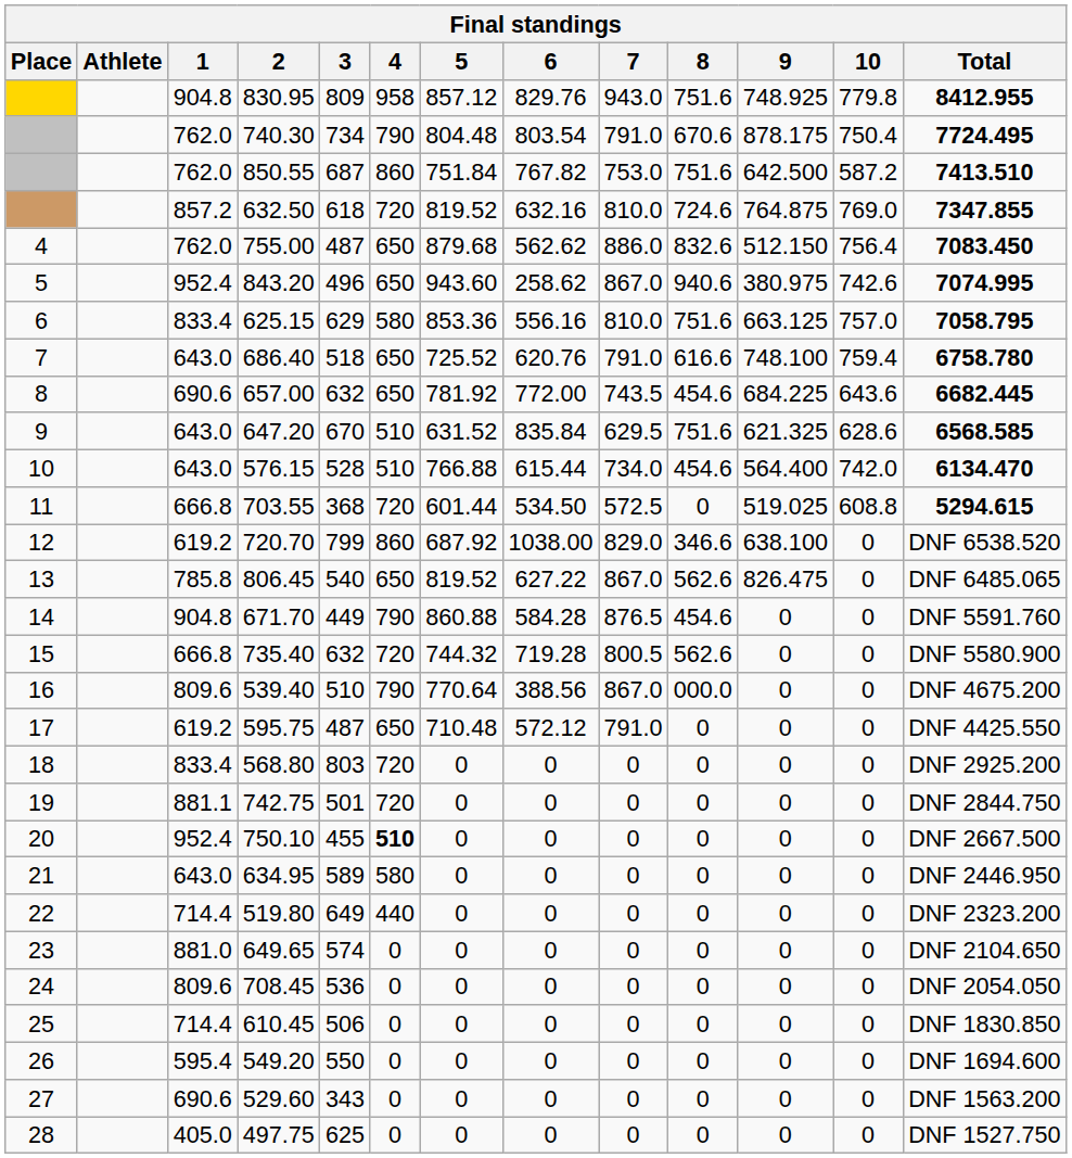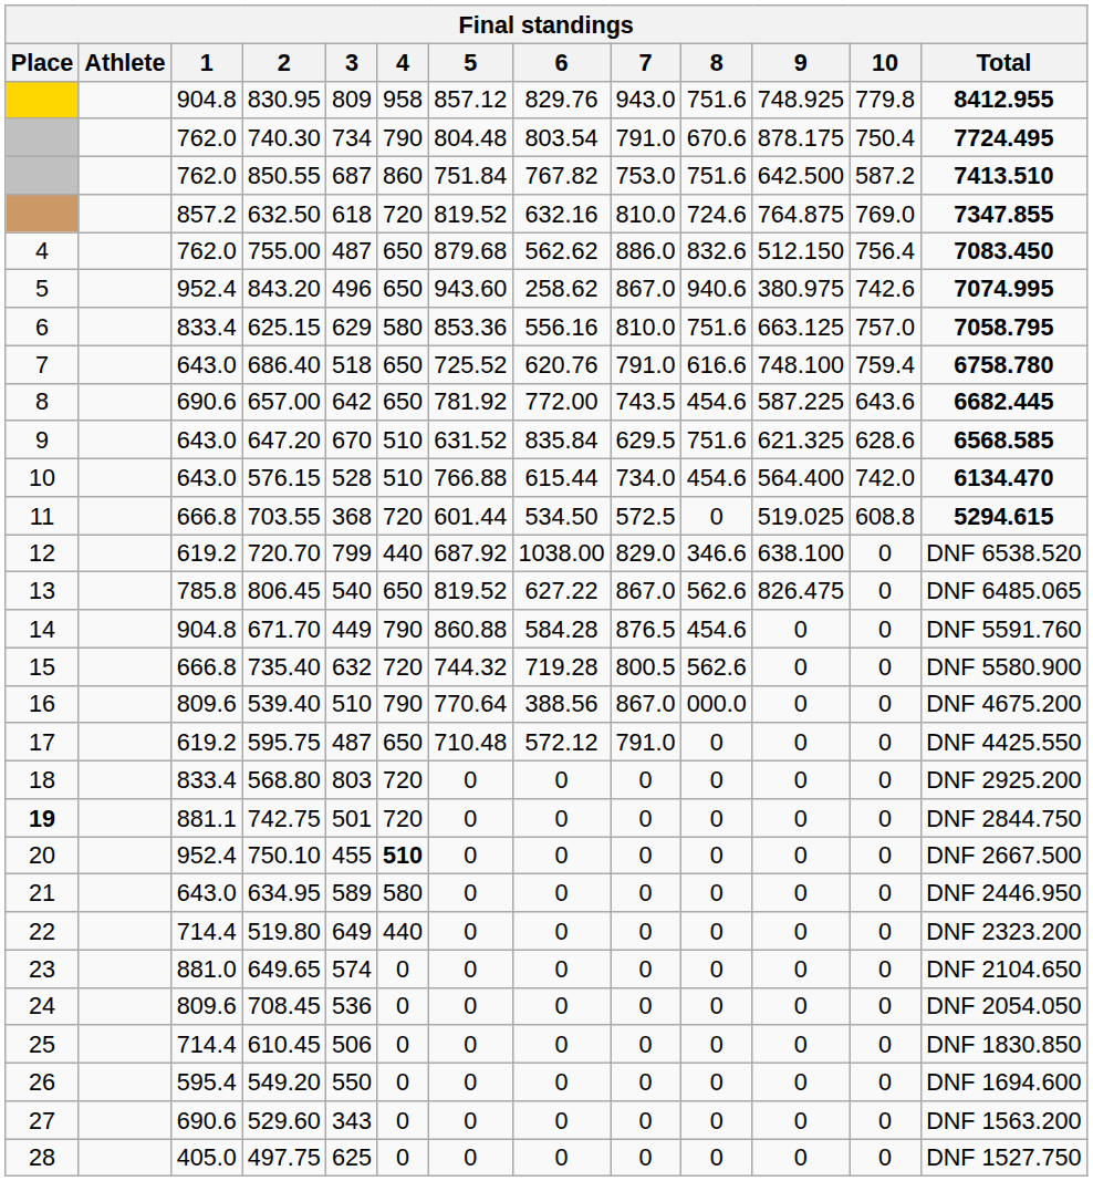657.00 | 3: 632 -> 642
657.00 | 9: 684.225 -> 587.225
720.70 | 4: 860 -> 440
742.75 | Place: normal -> bold
